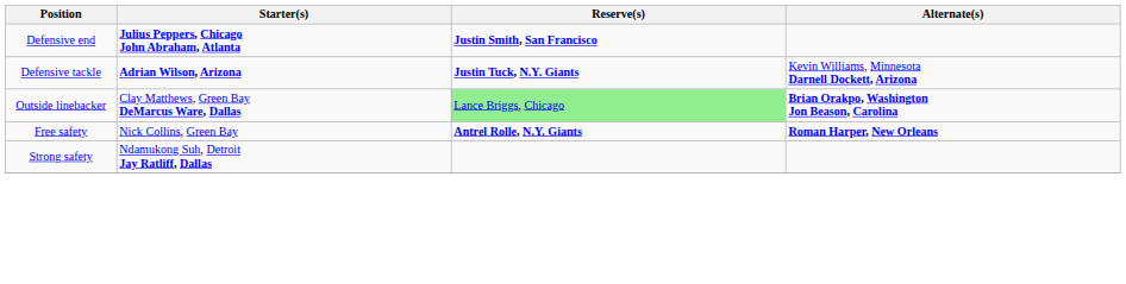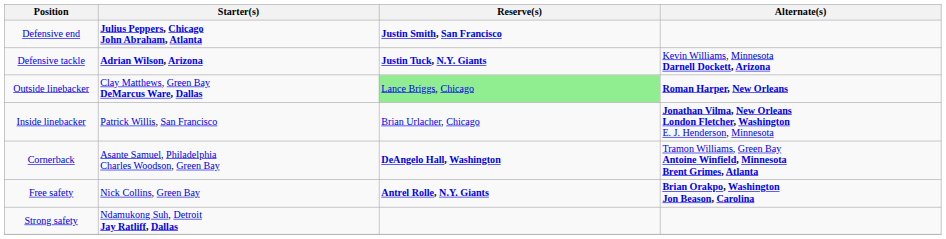Outside linebacker | Alternate(s): Brian Orakpo, Washington Jon Beason, Carolina -> Roman Harper, New Orleans
+ row: Inside linebacker | Patrick Willis, San Francisco | Brian Urlacher, Chicago | Jonathan Vilma, New Orleans London Fletcher, Washington E. J. Henderson, Minnesota
+ row: Cornerback | Asante Samuel, Philadelphia Charles Woodson, Green Bay | DeAngelo Hall, Washington | Tramon Williams, Green Bay Antoine Winfield, Minnesota Brent Grimes, Atlanta
Free safety | Alternate(s): Roman Harper, New Orleans -> Brian Orakpo, Washington Jon Beason, Carolina
